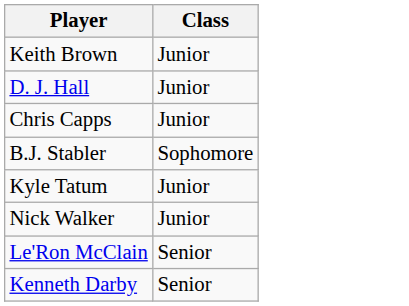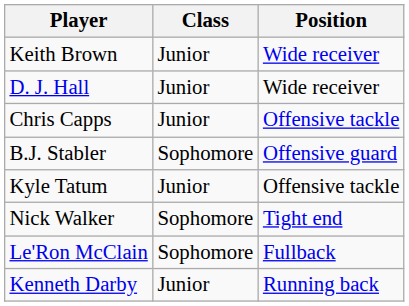+ column: Position | Wide receiver | Wide receiver | Offensive tackle | Offensive guard | Offensive tackle | Tight end | Fullback | Running back
Nick Walker | Class: Junior -> Sophomore
Le'Ron McClain | Class: Senior -> Sophomore
Kenneth Darby | Class: Senior -> Junior
